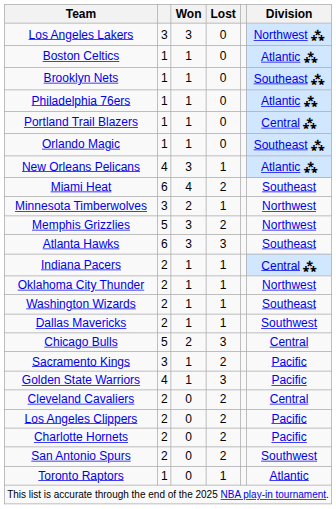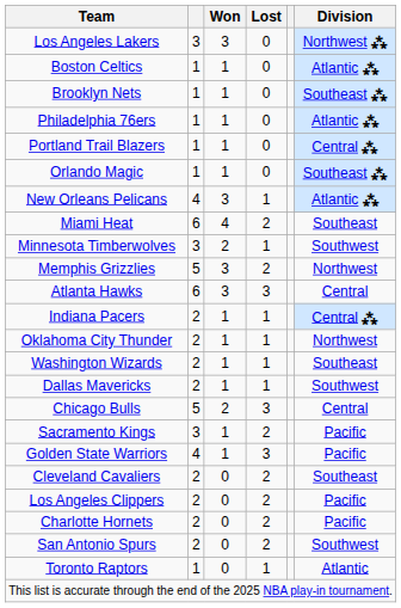Minnesota Timberwolves | Division: Northwest -> Southwest
Atlanta Hawks | Division: Southeast -> Central
Cleveland Cavaliers | Division: Central -> Southeast
